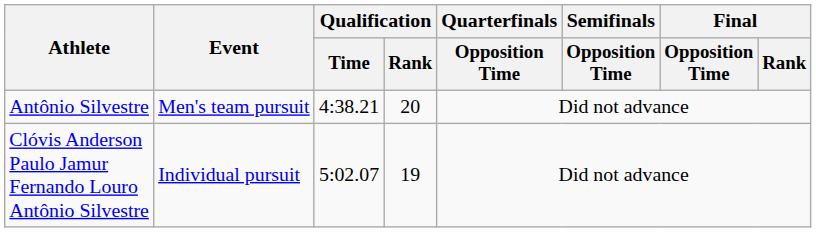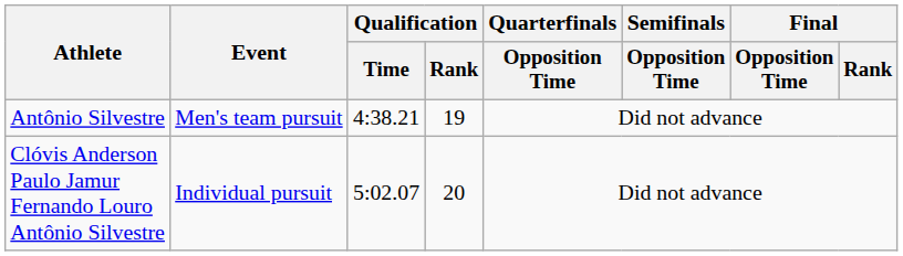Antônio Silvestre | Qualification / Rank: 20 -> 19
Clóvis Anderson Paulo Jamur Fernando Louro Antônio Silvestre | Qualification / Rank: 19 -> 20
